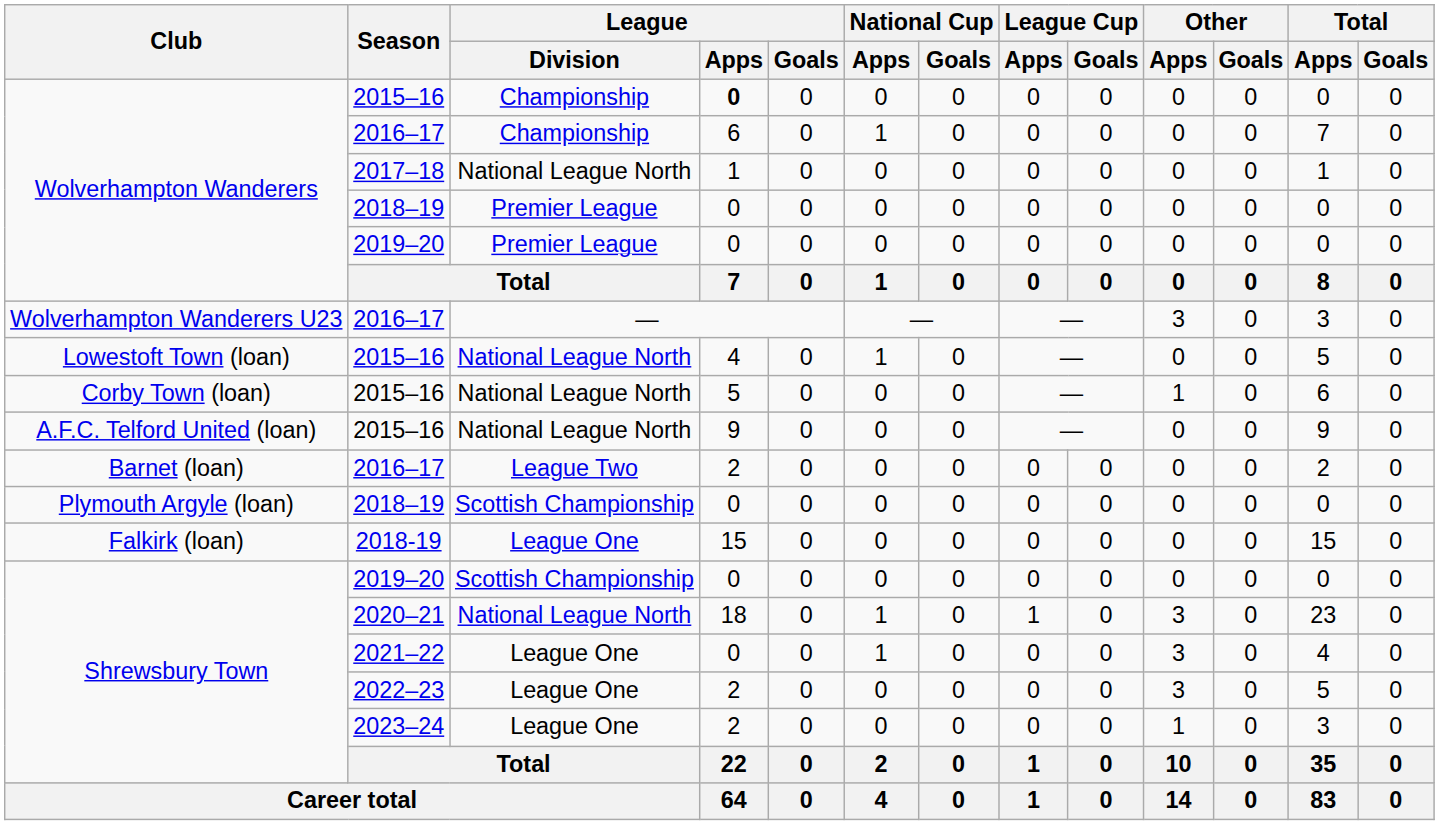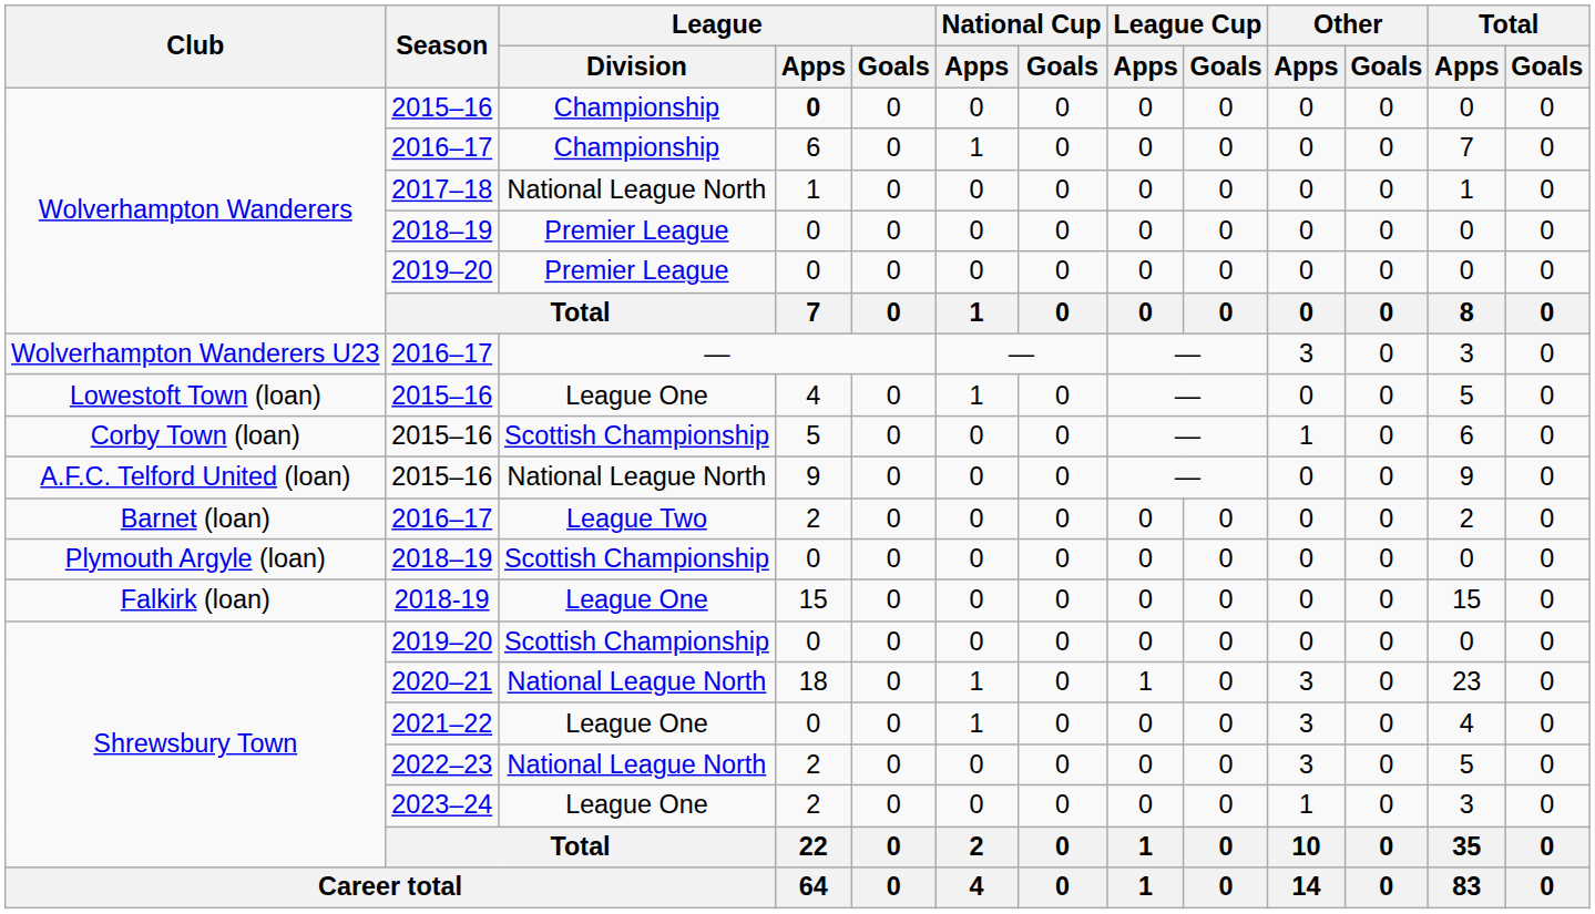Lowestoft Town (loan) / 2015–16 | League / Division: National League North -> League One
Corby Town (loan) / 2015–16 | League / Division: National League North -> Scottish Championship
2022–23 | League / Division: League One -> National League North
